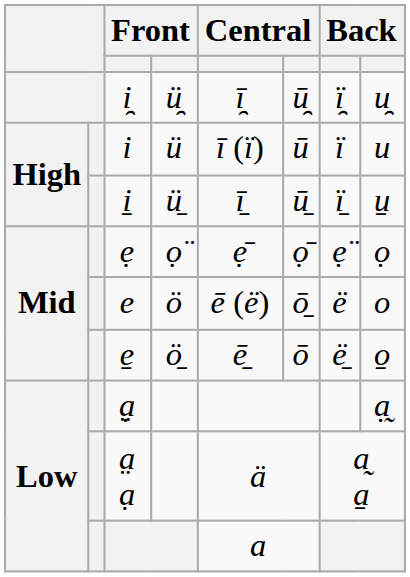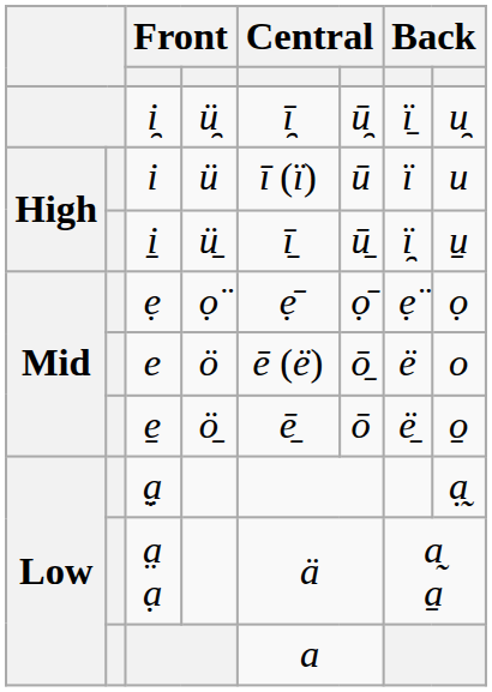i̯ | column 7: ï̯ -> ï̠
i̠ | column 7: ï̠ -> ï̯
